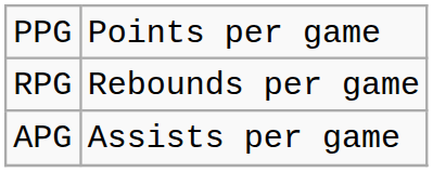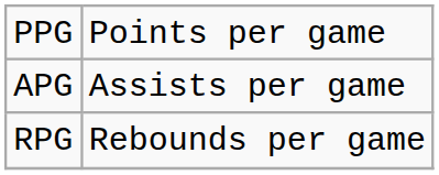rows swapped: APG <-> RPG
